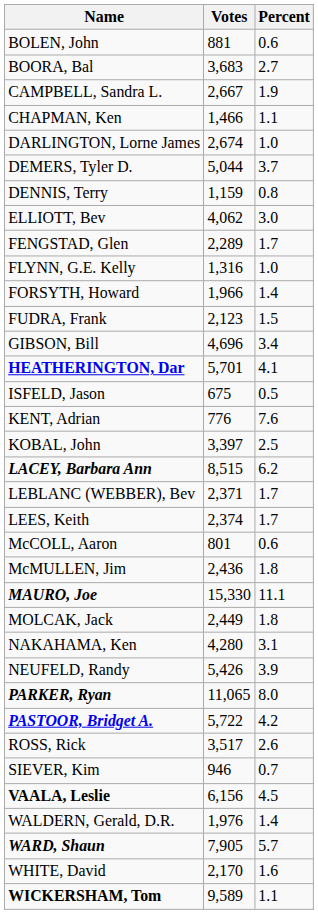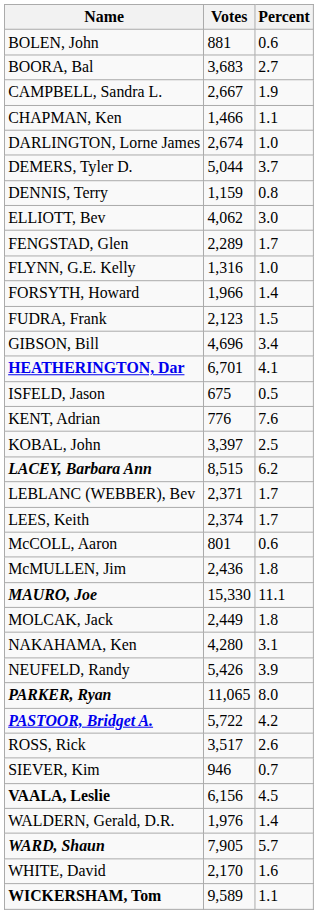HEATHERINGTON, Dar | Votes: 5,701 -> 6,701
